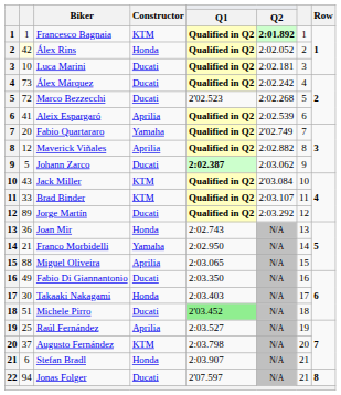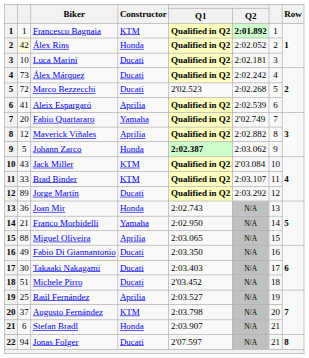Johann Zarco | Constructor: Ducati -> Honda
Takaaki Nakagami | Constructor: Honda -> Ducati
Michele Pirro | Q1: lightgreen background -> no background
